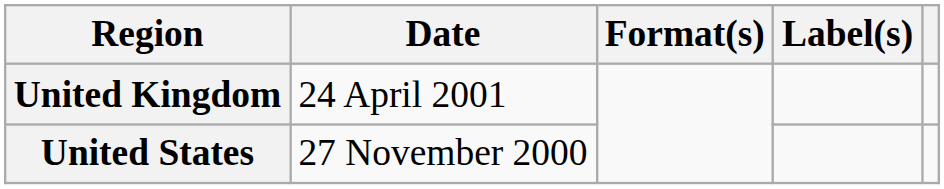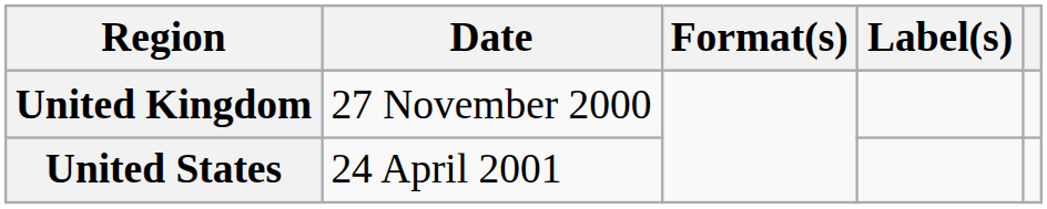United Kingdom | Date: 24 April 2001 -> 27 November 2000
United States | Date: 27 November 2000 -> 24 April 2001
